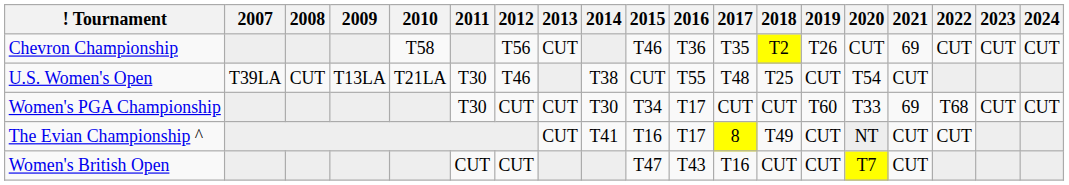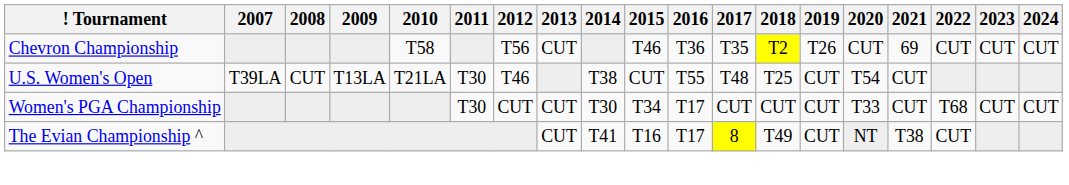Women's PGA Championship | 2019: T60 -> CUT
Women's PGA Championship | 2021: 69 -> CUT
The Evian Championship ^ | 2021: CUT -> T38
- row: Women's British Open | CUT | CUT | T47 | T43 | T16 | CUT | CUT | T7 | CUT
